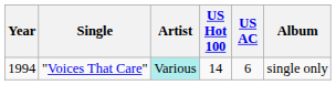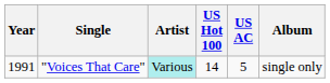"Voices That Care" | Year: 1994 -> 1991
"Voices That Care" | US AC: 6 -> 5
